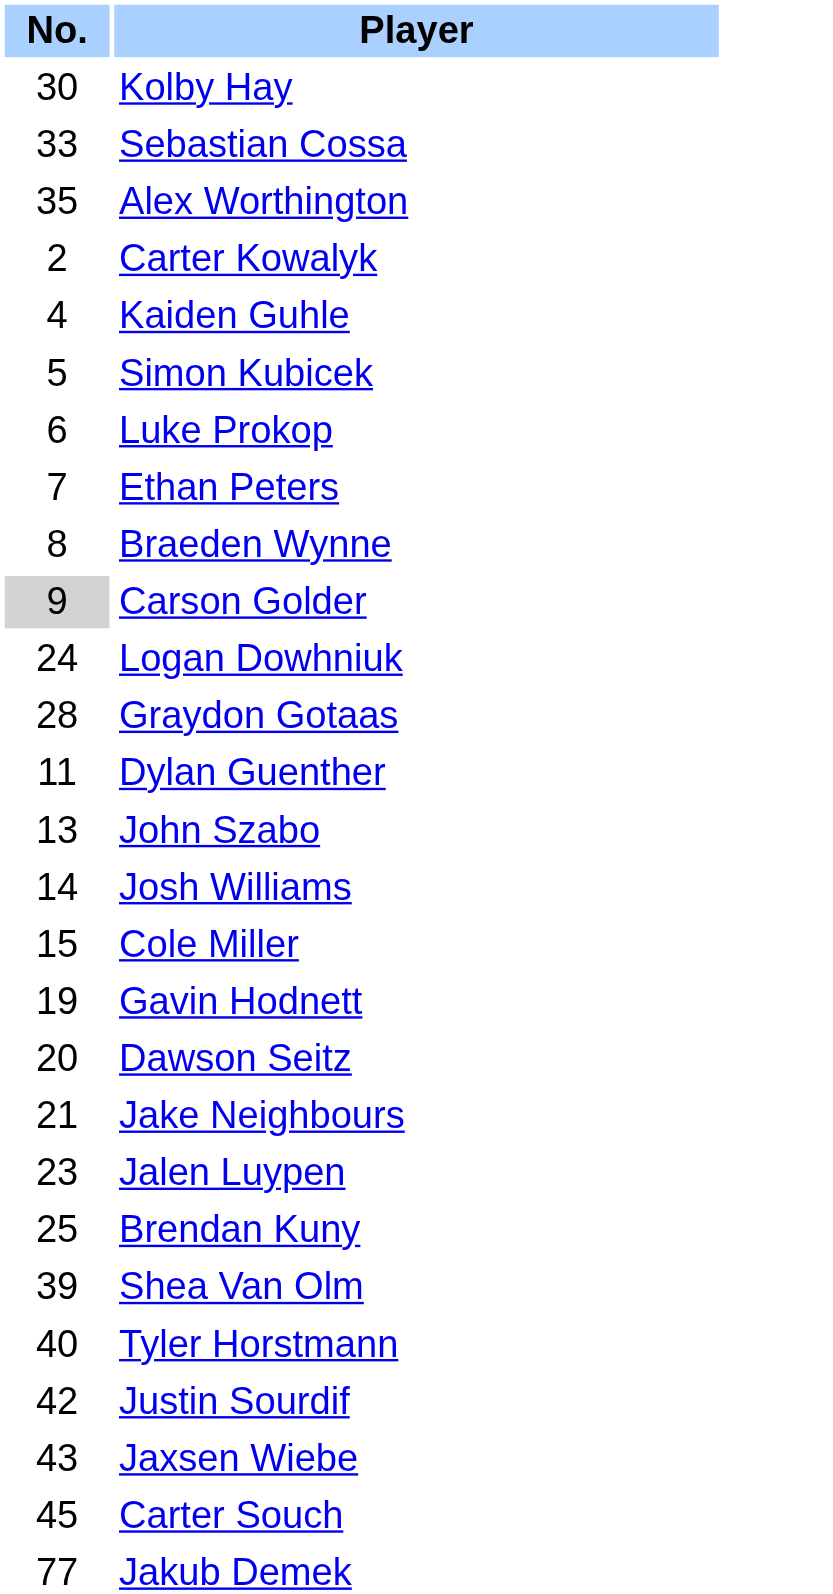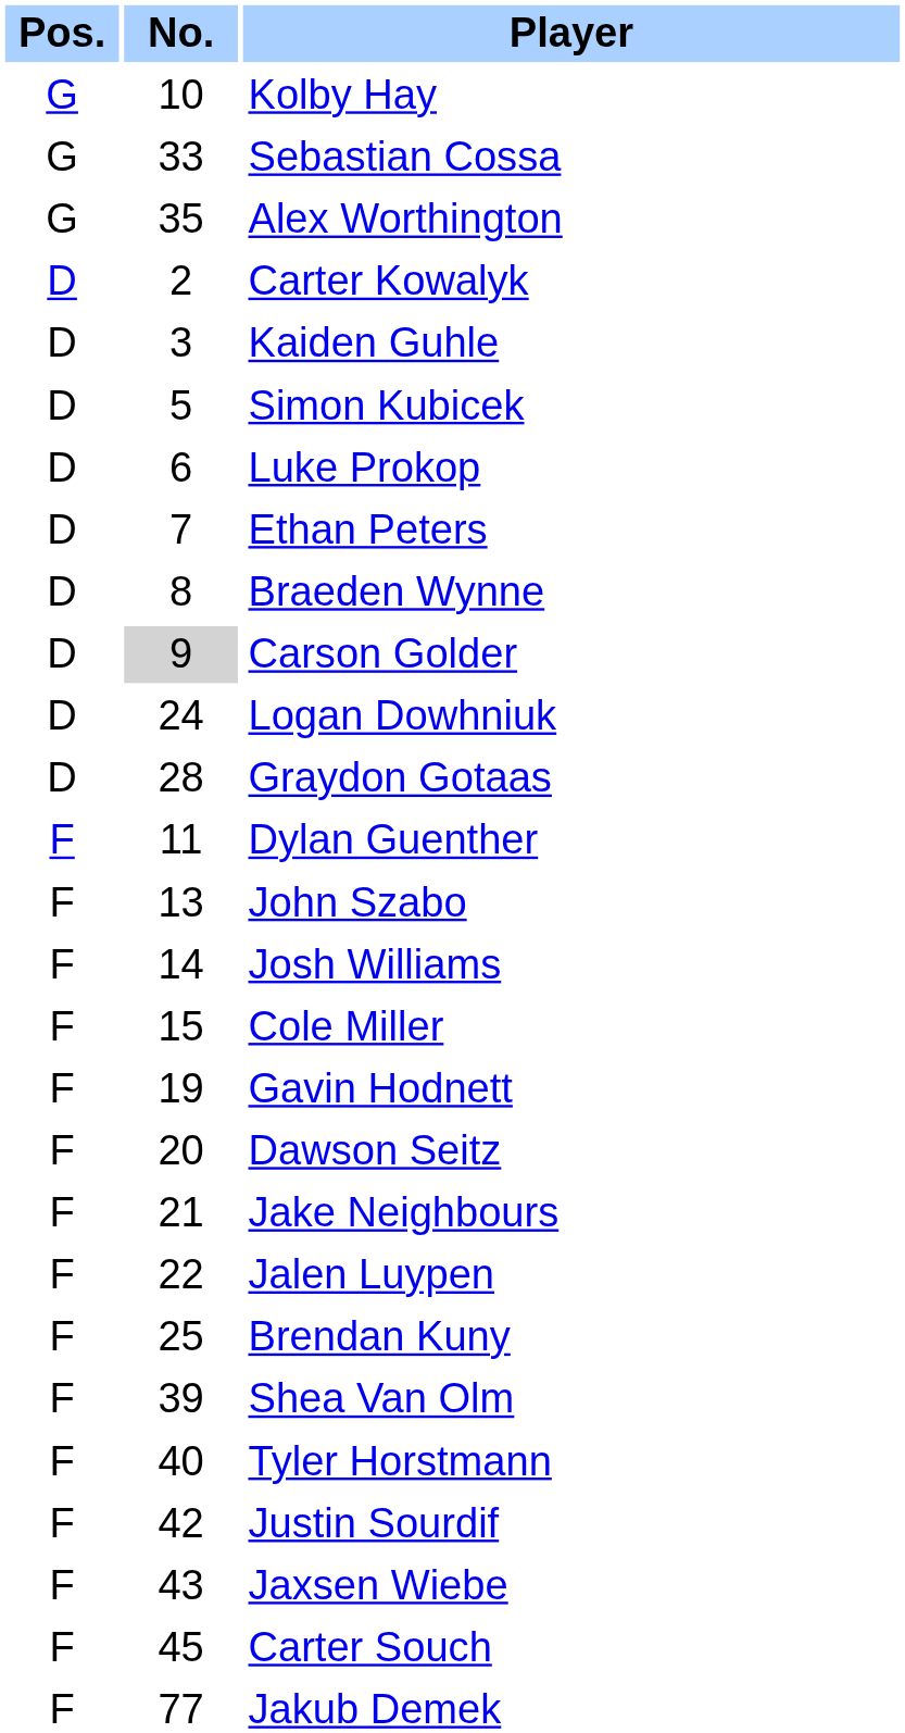+ column: Pos. | G | G | G | D | D | D | D | D | D | D | D | D | F | F | F | F | F | F | F | F | F | F | F | F | F | F | F
Kolby Hay | No.: 30 -> 10
Kaiden Guhle | No.: 4 -> 3
Jalen Luypen | No.: 23 -> 22
